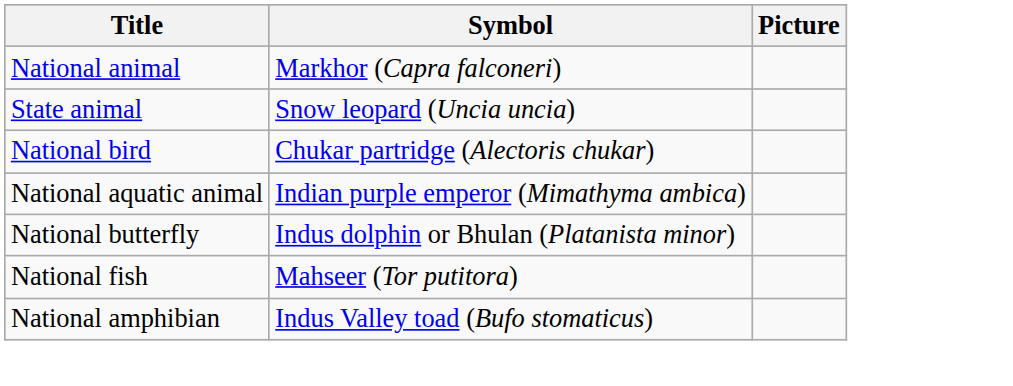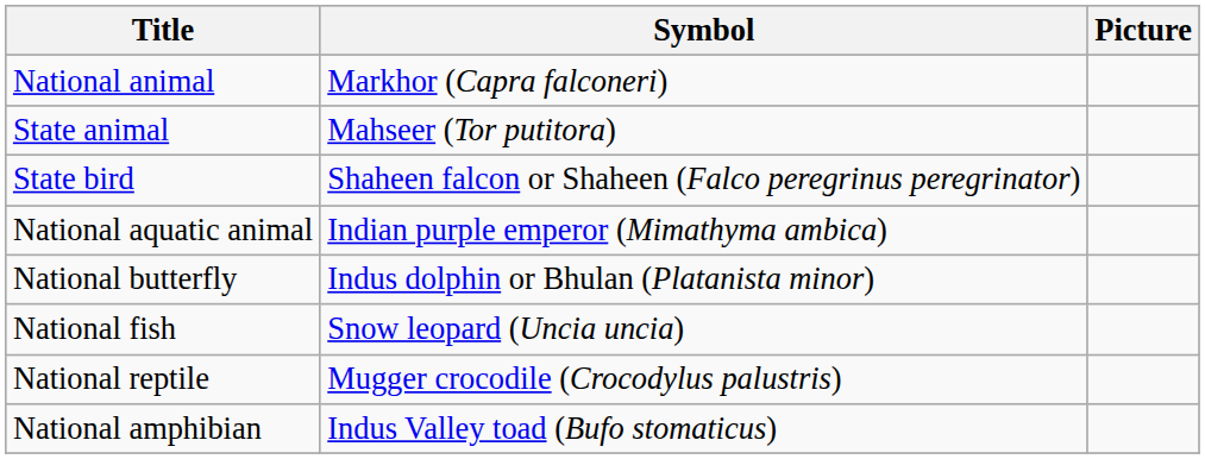State animal | Symbol: Snow leopard (Uncia uncia) -> Mahseer (Tor putitora)
- row: National bird | Chukar partridge (Alectoris chukar)
+ row: State bird | Shaheen falcon or Shaheen (Falco peregrinus peregrinator)
National fish | Symbol: Mahseer (Tor putitora) -> Snow leopard (Uncia uncia)
+ row: National reptile | Mugger crocodile (Crocodylus palustris)
